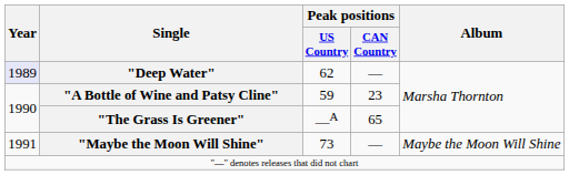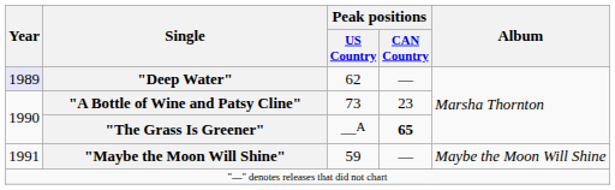"A Bottle of Wine and Patsy Cline" | Peak positions / US Country: 59 -> 73
"The Grass Is Greener" | Peak positions / CAN Country: normal -> bold
"Maybe the Moon Will Shine" | Peak positions / US Country: 73 -> 59
